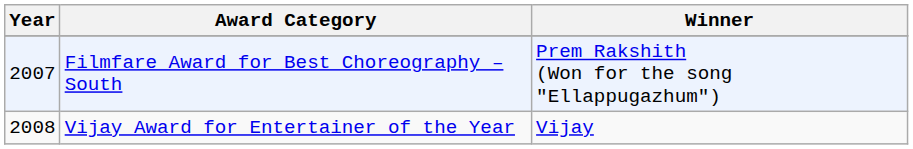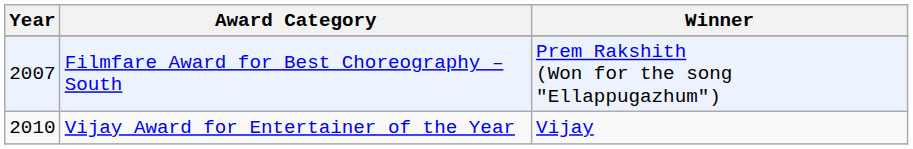Vijay Award for Entertainer of the Year | Year: 2008 -> 2010
